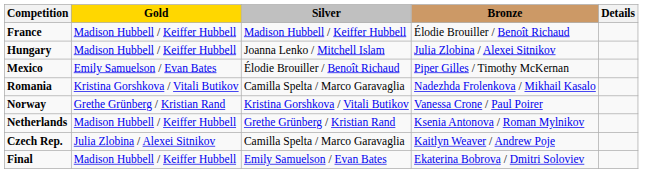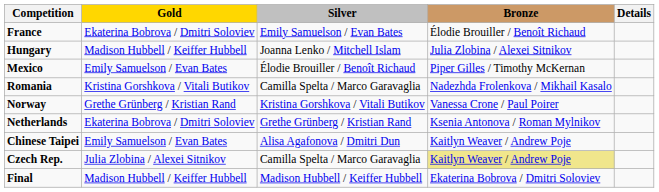France | Gold: Madison Hubbell / Keiffer Hubbell -> Ekaterina Bobrova / Dmitri Soloviev
France | Silver: Madison Hubbell / Keiffer Hubbell -> Emily Samuelson / Evan Bates
Netherlands | Gold: Madison Hubbell / Keiffer Hubbell -> Ekaterina Bobrova / Dmitri Soloviev
+ row: Chinese Taipei | Emily Samuelson / Evan Bates | Alisa Agafonova / Dmitri Dun | Kaitlyn Weaver / Andrew Poje
Czech Rep. | Bronze: no background -> khaki background
Final | Silver: Emily Samuelson / Evan Bates -> Madison Hubbell / Keiffer Hubbell
